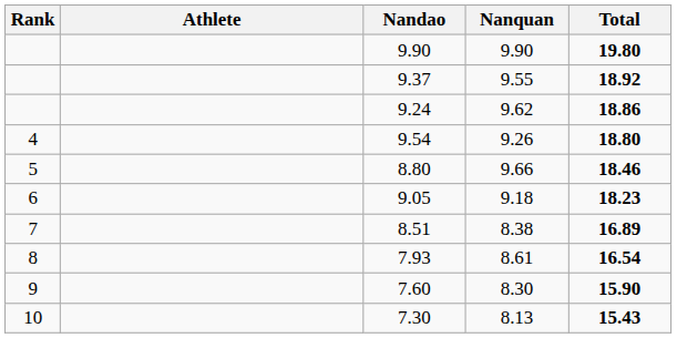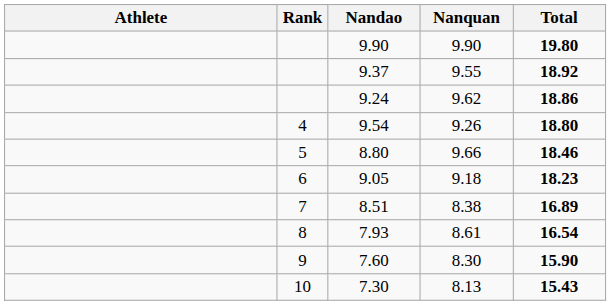columns swapped: Rank <-> Athlete
